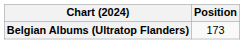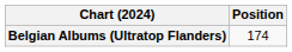Belgian Albums (Ultratop Flanders) | Position: 173 -> 174
